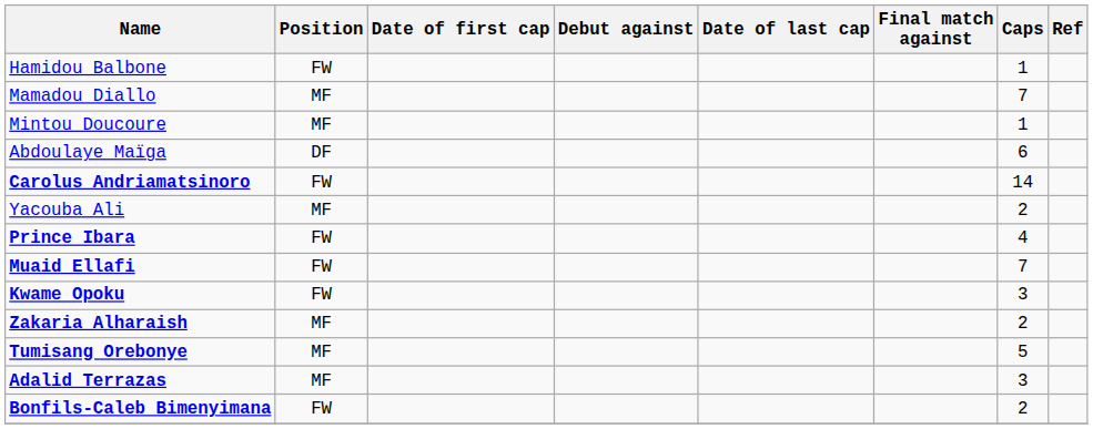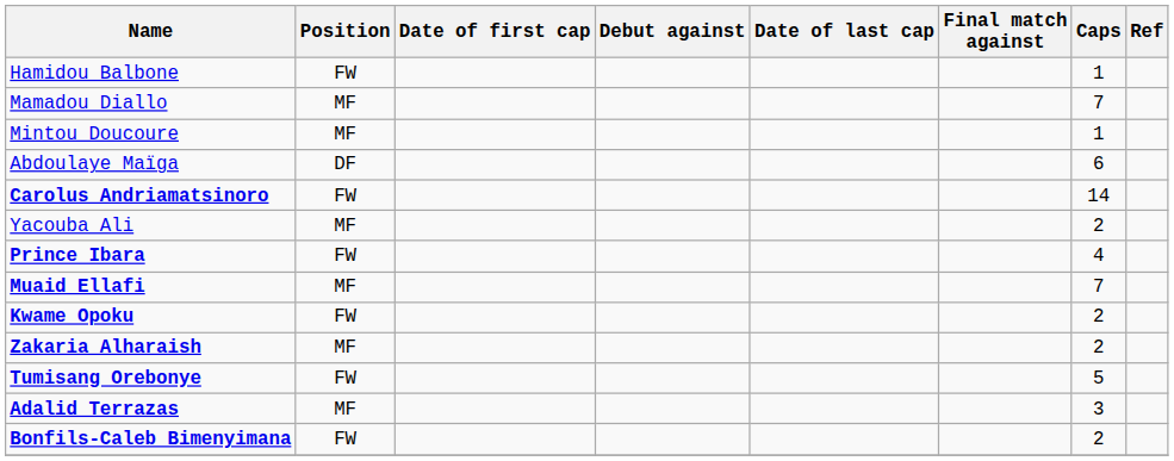Muaid Ellafi | Position: FW -> MF
Kwame Opoku | Caps: 3 -> 2
Tumisang Orebonye | Position: MF -> FW
